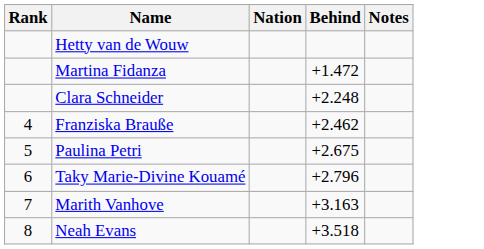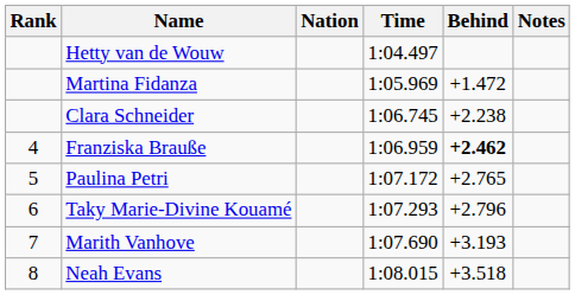+ column: Time | 1:04.497 | 1:05.969 | 1:06.745 | 1:06.959 | 1:07.172 | 1:07.293 | 1:07.690 | 1:08.015
Clara Schneider | Behind: +2.248 -> +2.238
Franziska Brauße | Behind: normal -> bold
Paulina Petri | Behind: +2.675 -> +2.765
Marith Vanhove | Behind: +3.163 -> +3.193
